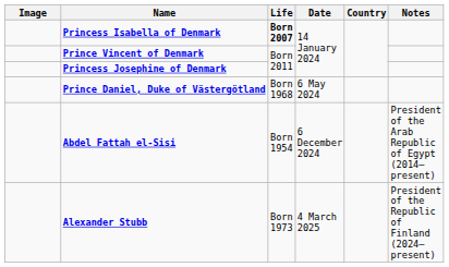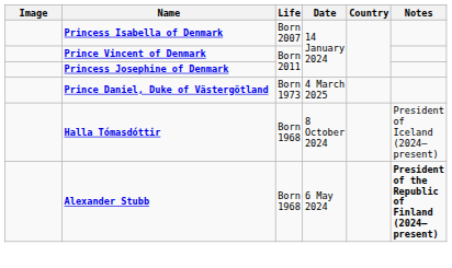Princess Isabella of Denmark | Life: bold -> normal
Prince Daniel, Duke of Västergötland | Life: Born 1968 -> Born 1973
Prince Daniel, Duke of Västergötland | Date: 6 May 2024 -> 4 March 2025
+ row: Halla Tómasdóttir | Born 1968 | 8 October 2024 | President of Iceland (2024–present)
- row: Abdel Fattah el-Sisi | Born 1954 | 6 December 2024 | President of the Arab Republic of Egypt (2014–present)
Alexander Stubb | Life: Born 1973 -> Born 1968
Alexander Stubb | Date: 4 March 2025 -> 6 May 2024
Alexander Stubb | Notes: normal -> bold
